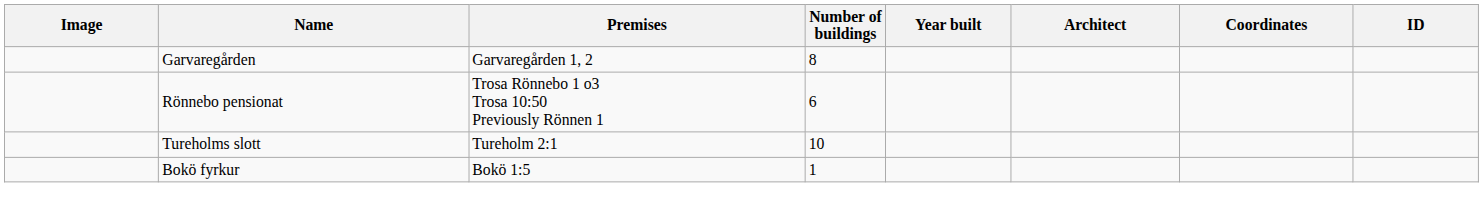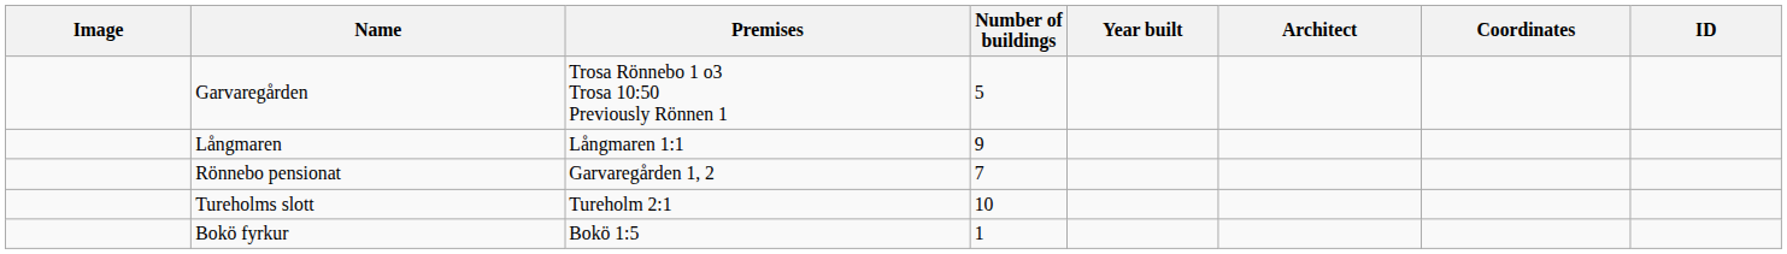Garvaregården | Premises: Garvaregården 1, 2 -> Trosa Rönnebo 1 o3 Trosa 10:50 Previously Rönnen 1
Garvaregården | Number of buildings: 8 -> 5
+ row: Långmaren | Långmaren 1:1 | 9
Rönnebo pensionat | Premises: Trosa Rönnebo 1 o3 Trosa 10:50 Previously Rönnen 1 -> Garvaregården 1, 2
Rönnebo pensionat | Number of buildings: 6 -> 7
